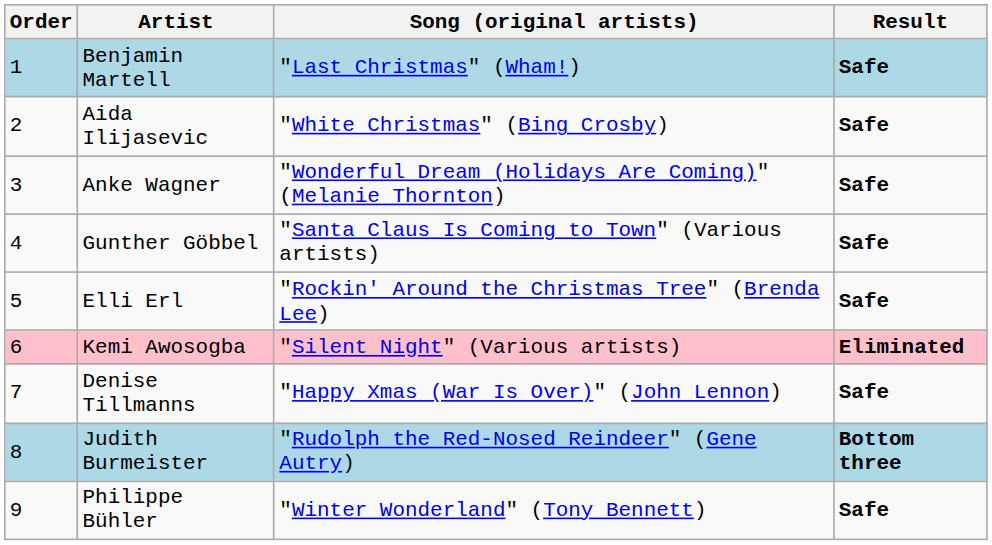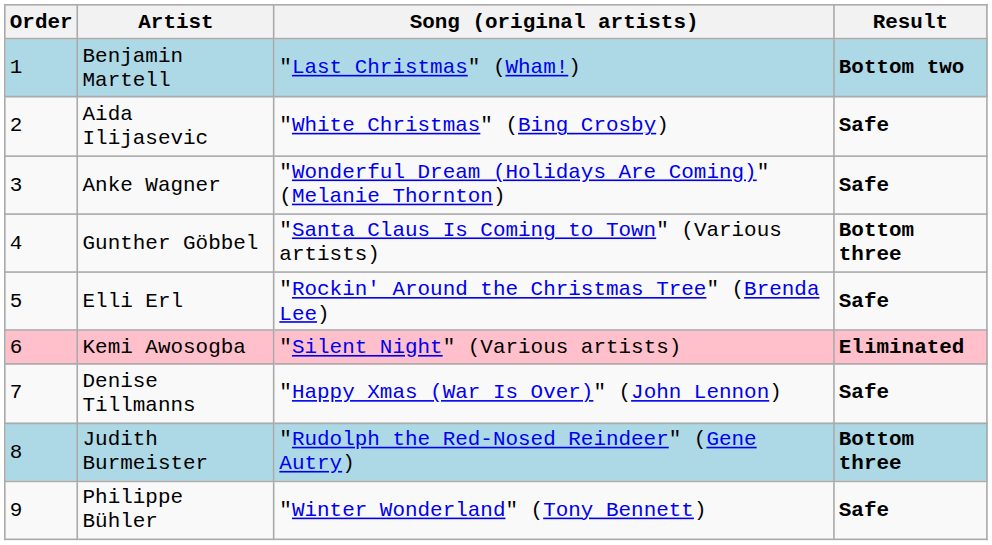Benjamin Martell | Result: Safe -> Bottom two
Gunther Göbbel | Result: Safe -> Bottom three
